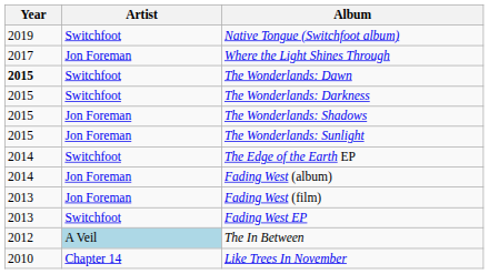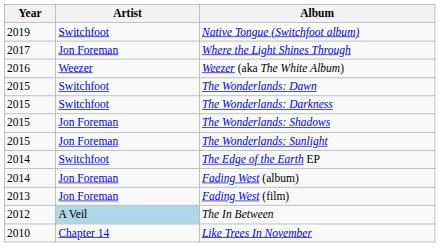+ row: 2016 | Weezer | Weezer (aka The White Album)
The Wonderlands: Dawn | Year: bold -> normal
- row: 2013 | Switchfoot | Fading West EP
